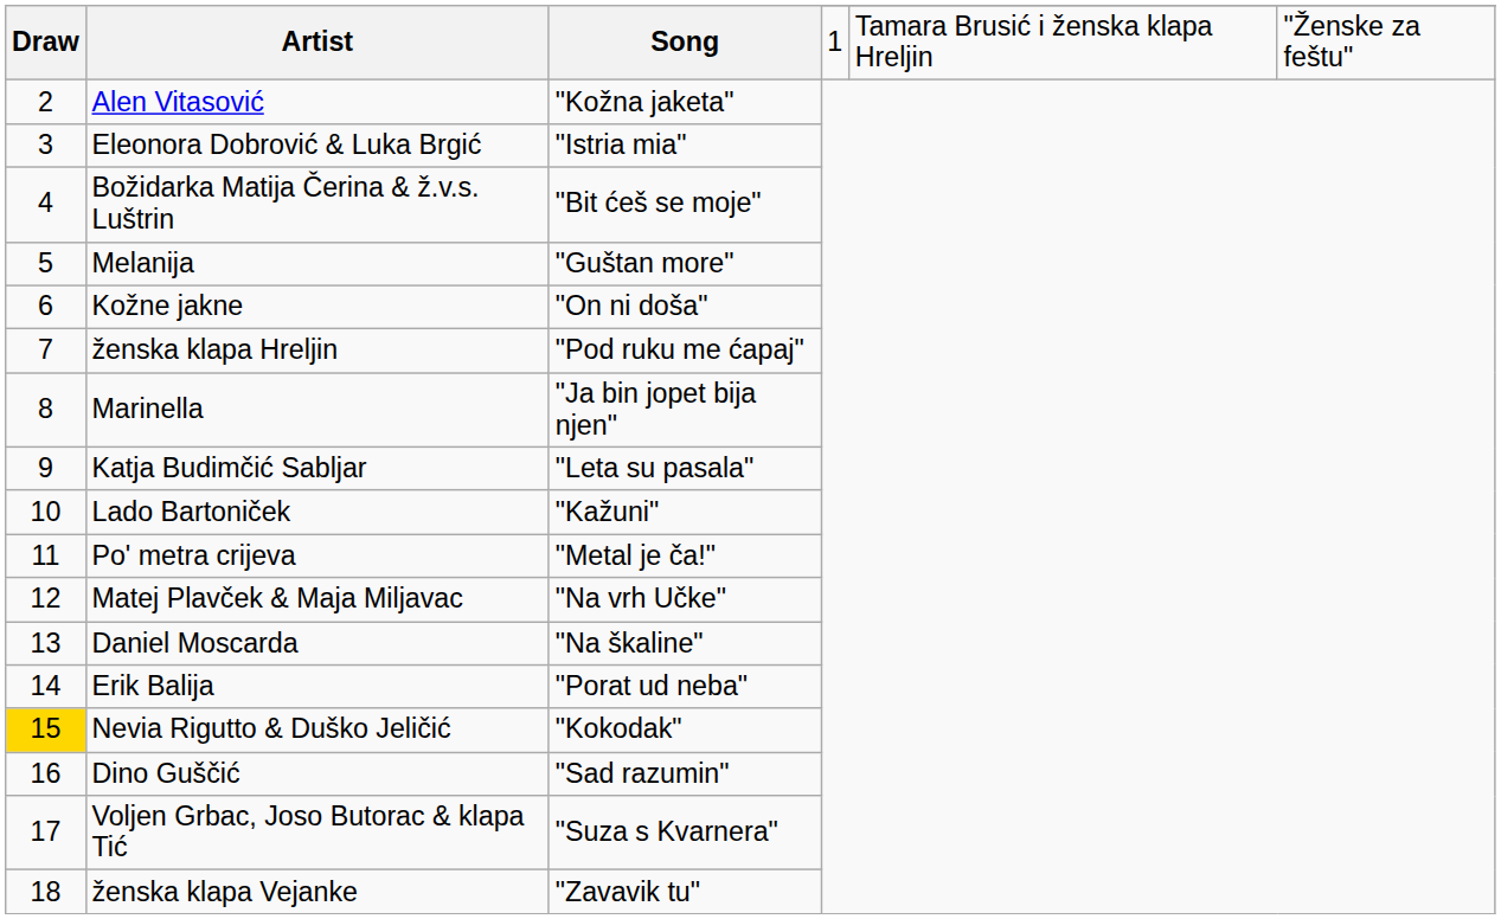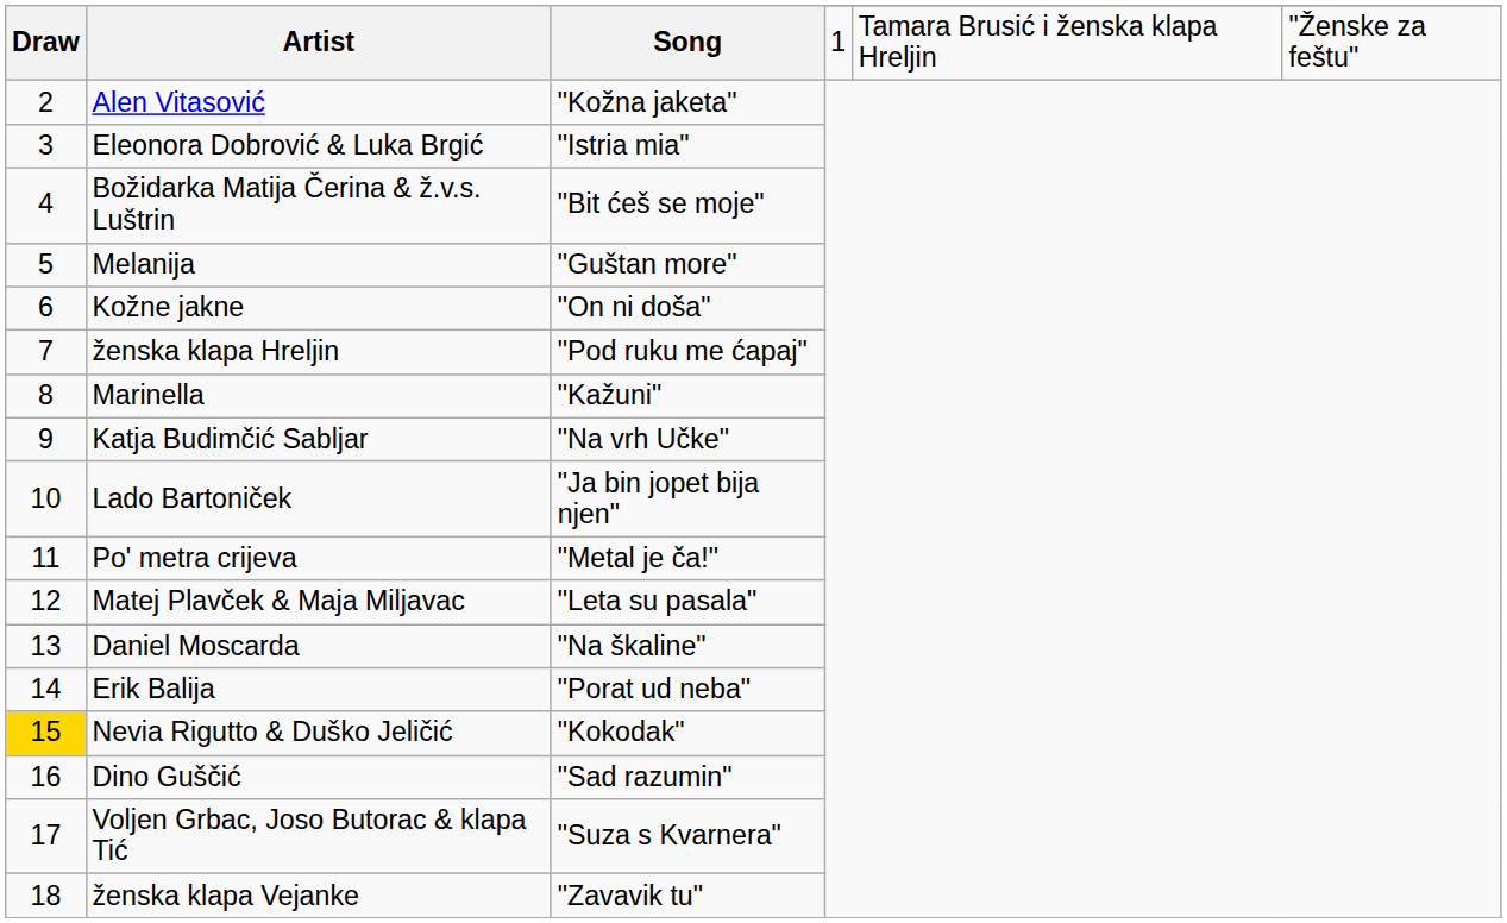Marinella | Song: "Ja bin jopet bija njen" -> "Kažuni"
Katja Budimčić Sabljar | Song: "Leta su pasala" -> "Na vrh Učke"
Lado Bartoniček | Song: "Kažuni" -> "Ja bin jopet bija njen"
Matej Plavček & Maja Miljavac | Song: "Na vrh Učke" -> "Leta su pasala"
